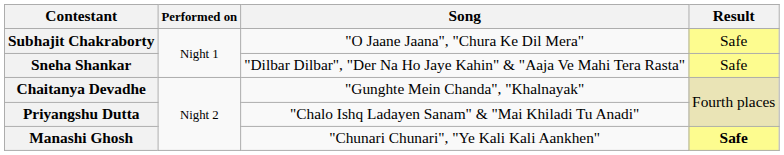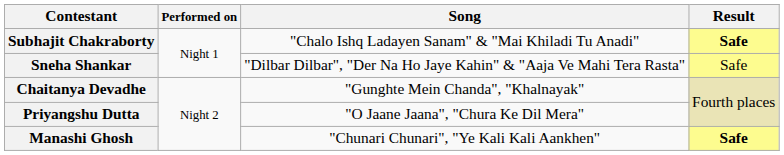Subhajit Chakraborty | Song: "O Jaane Jaana", "Chura Ke Dil Mera" -> "Chalo Ishq Ladayen Sanam" & "Mai Khiladi Tu Anadi"
Subhajit Chakraborty | Result: normal -> bold
Priyangshu Dutta | Song: "Chalo Ishq Ladayen Sanam" & "Mai Khiladi Tu Anadi" -> "O Jaane Jaana", "Chura Ke Dil Mera"
